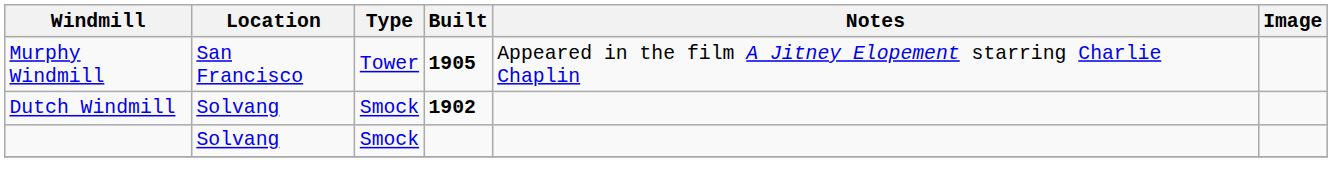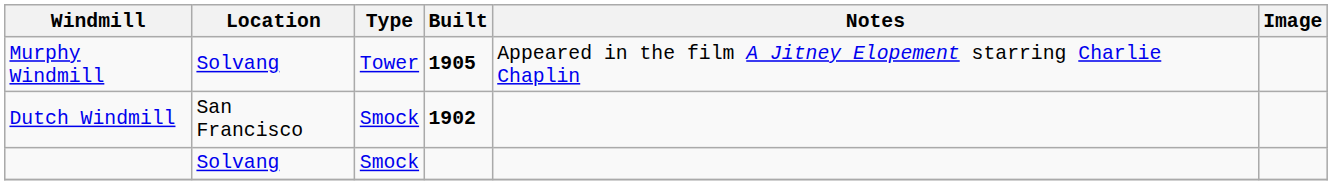Murphy Windmill | Location: San Francisco -> Solvang
Dutch Windmill | Location: Solvang -> San Francisco
